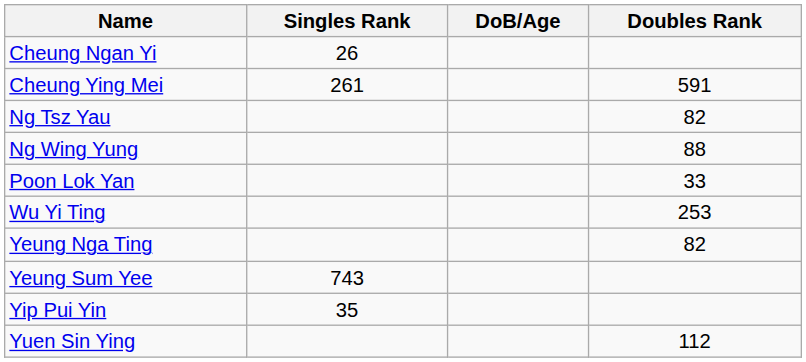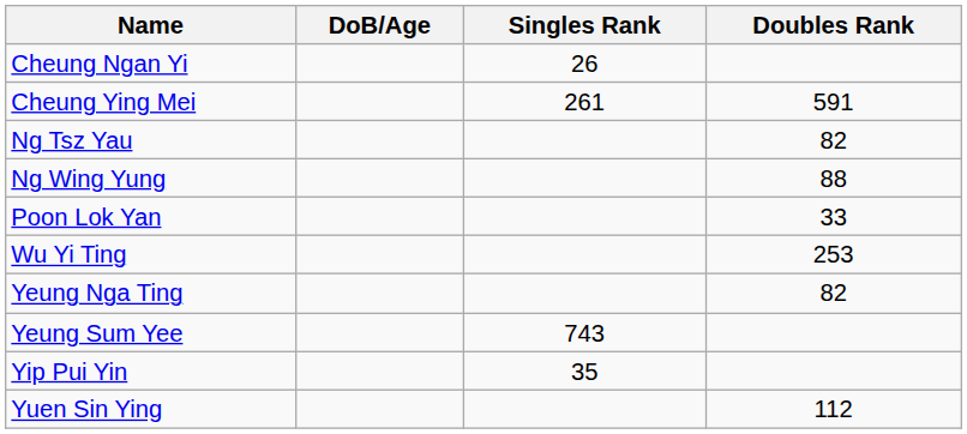columns swapped: DoB/Age <-> Singles Rank
